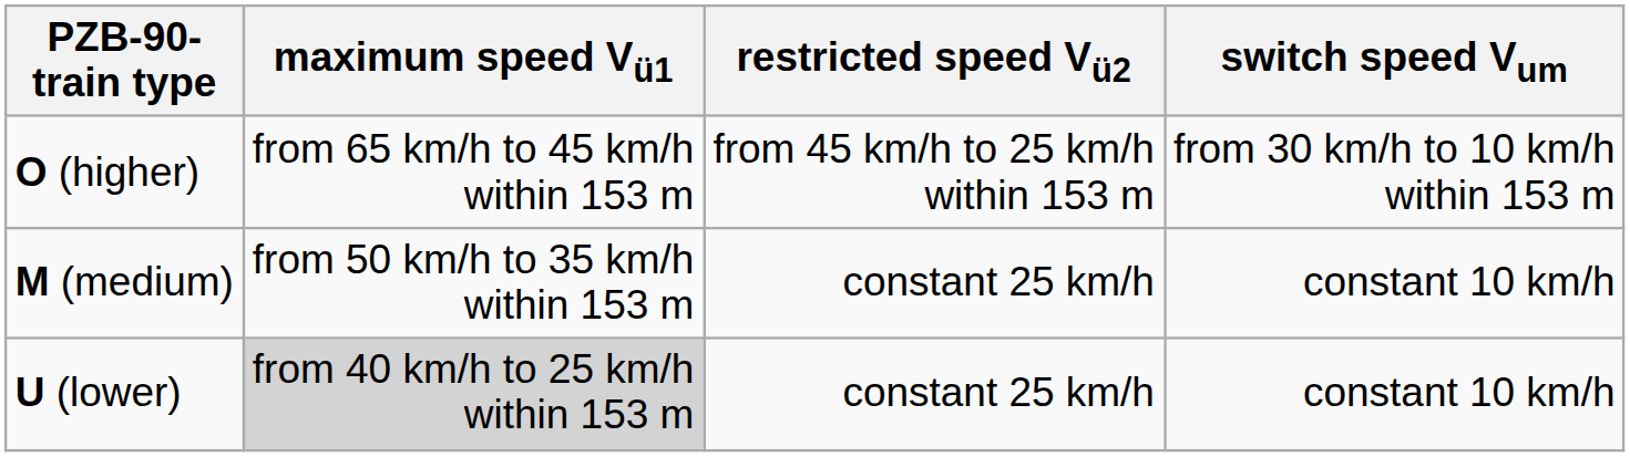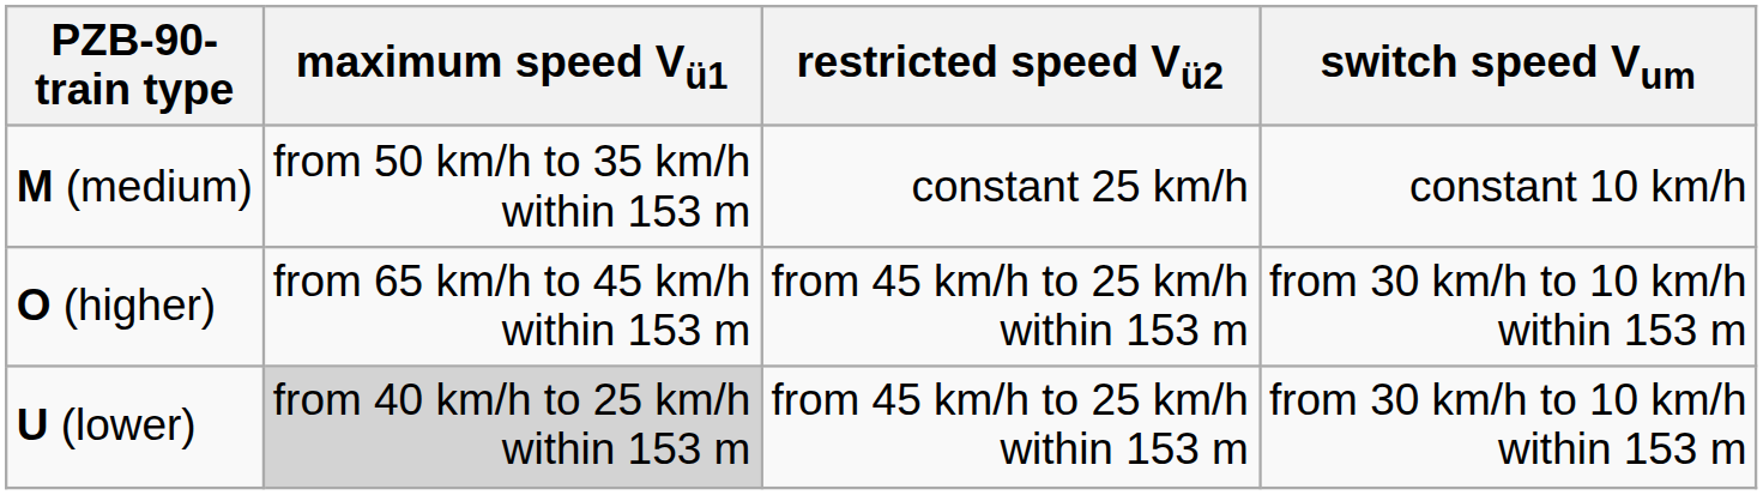rows swapped: O (higher) <-> M (medium)
U (lower) | restricted speed Vü2: constant 25 km/h -> from 45 km/h to 25 km/h within 153 m
U (lower) | switch speed Vum: constant 10 km/h -> from 30 km/h to 10 km/h within 153 m
